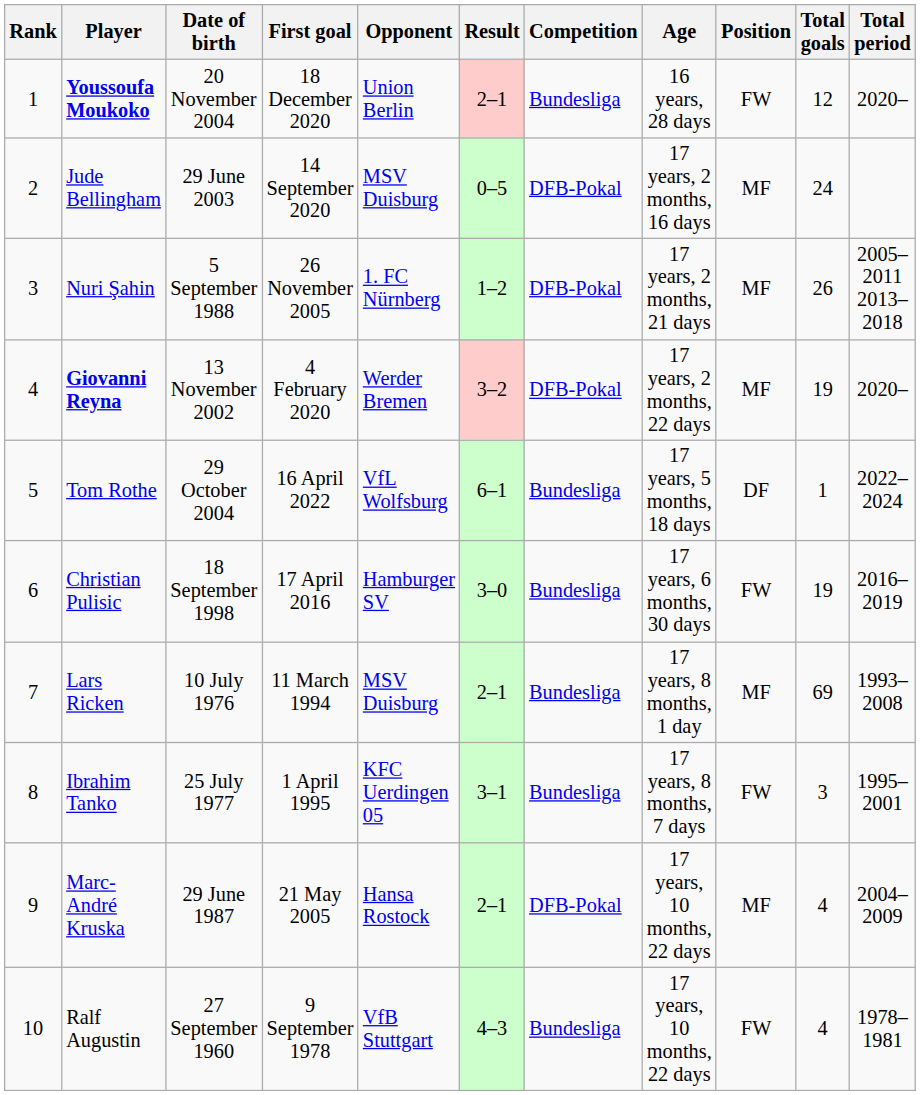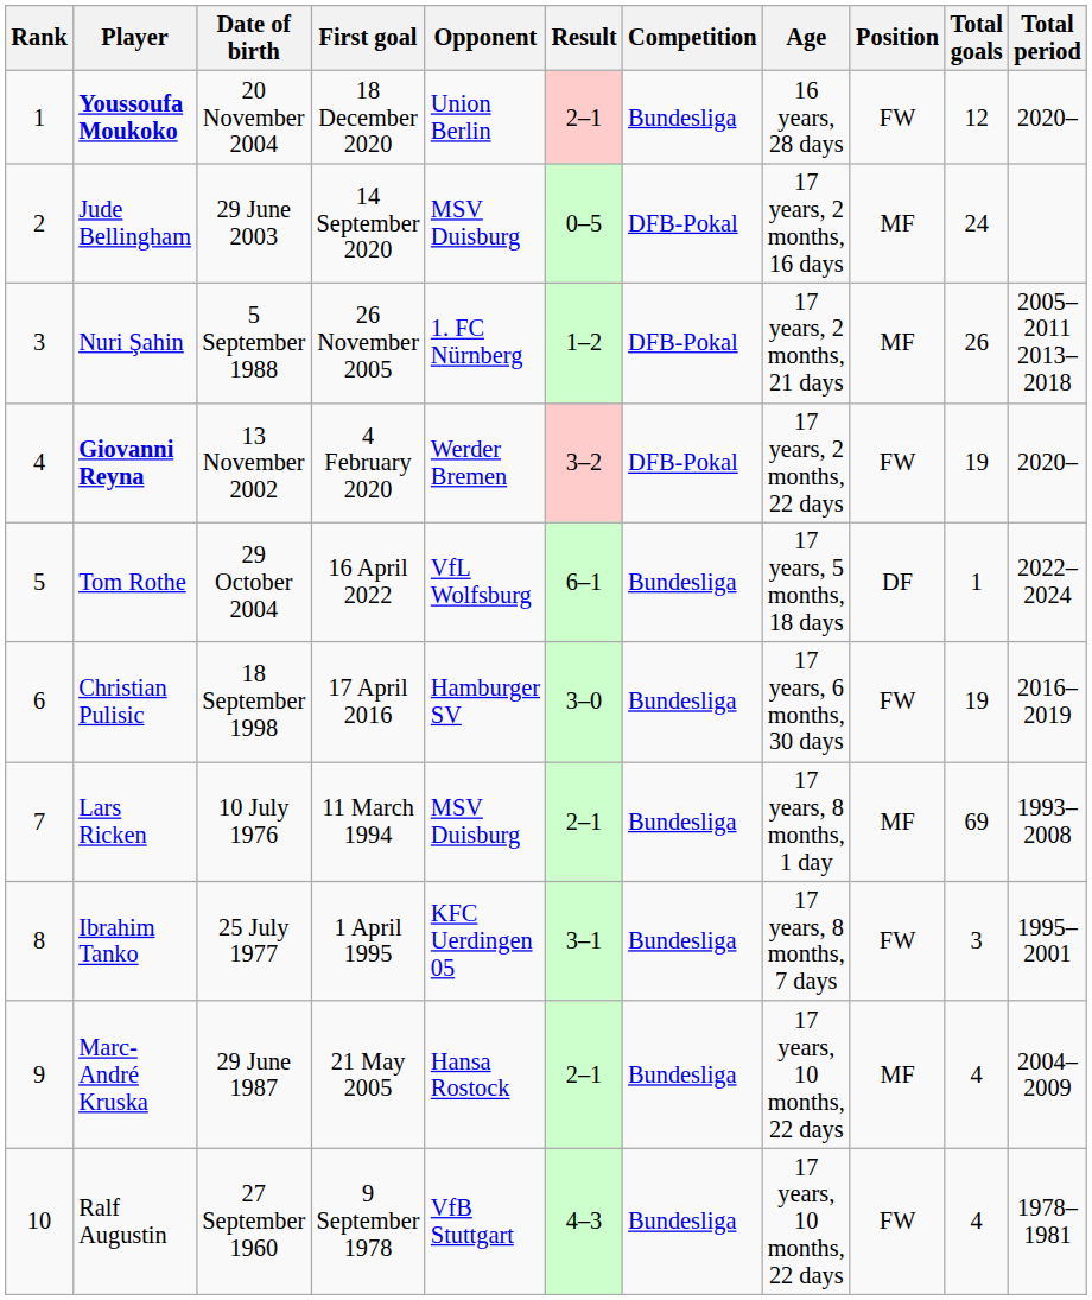Giovanni Reyna | Position: MF -> FW
Marc-André Kruska | Competition: DFB-Pokal -> Bundesliga
